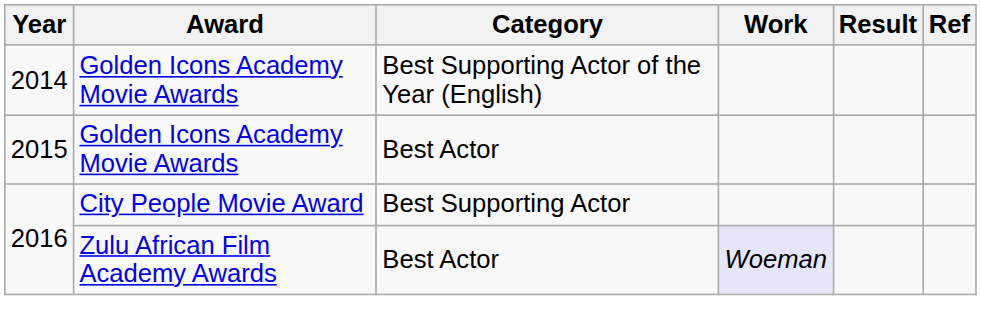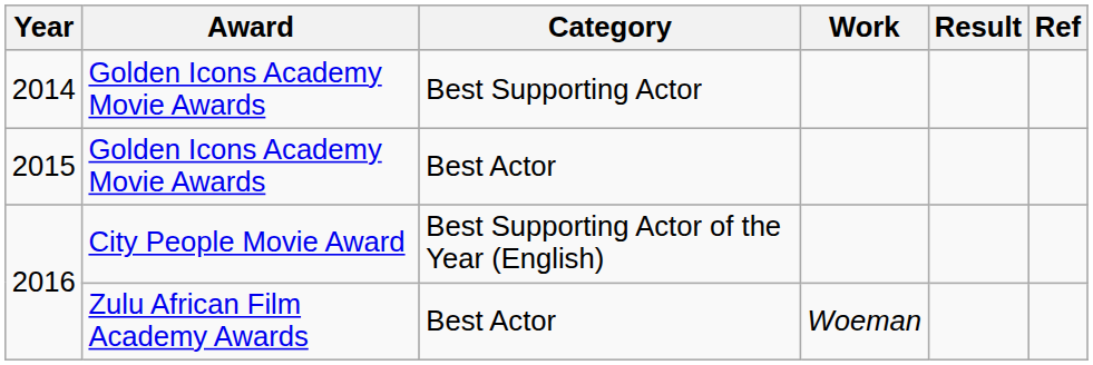2014 | Category: Best Supporting Actor of the Year (English) -> Best Supporting Actor
2016 / City People Movie Award | Category: Best Supporting Actor -> Best Supporting Actor of the Year (English)
2016 / Zulu African Film Academy Awards | Work: lavender background -> no background
